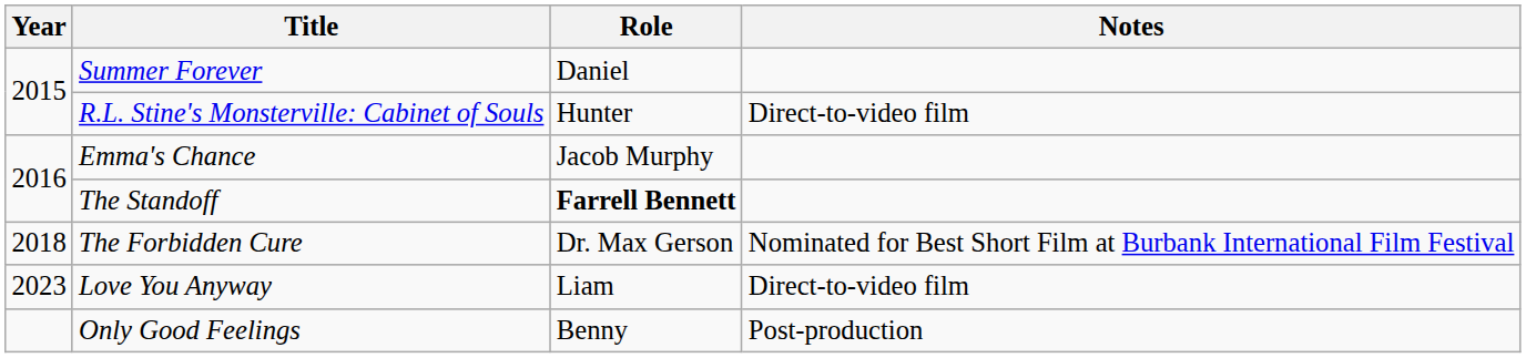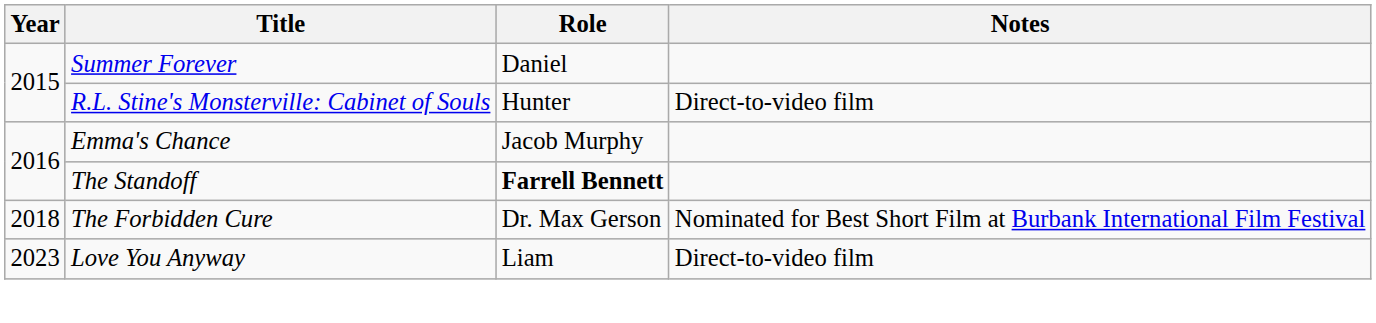- row: Only Good Feelings | Benny | Post-production
